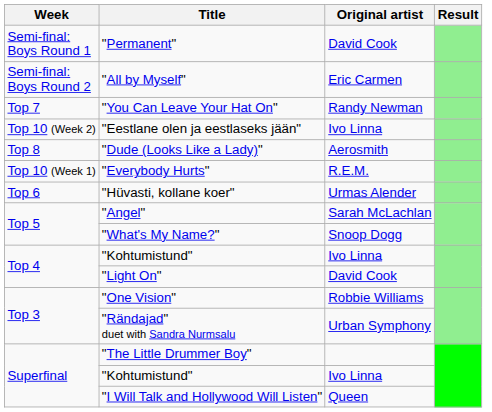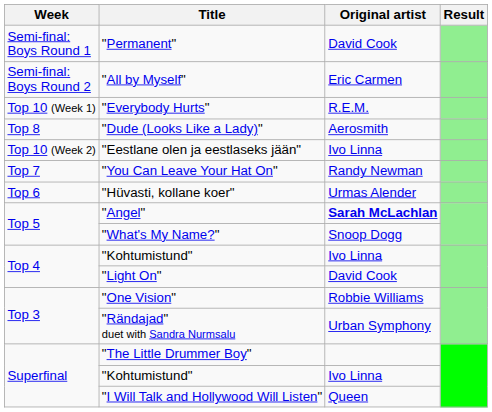rows swapped: "Everybody Hurts" <-> "You Can Leave Your Hat On"
rows swapped: "Eestlane olen ja eestlaseks jään" <-> "Dude (Looks Like a Lady)"
"Angel" | Original artist: normal -> bold
